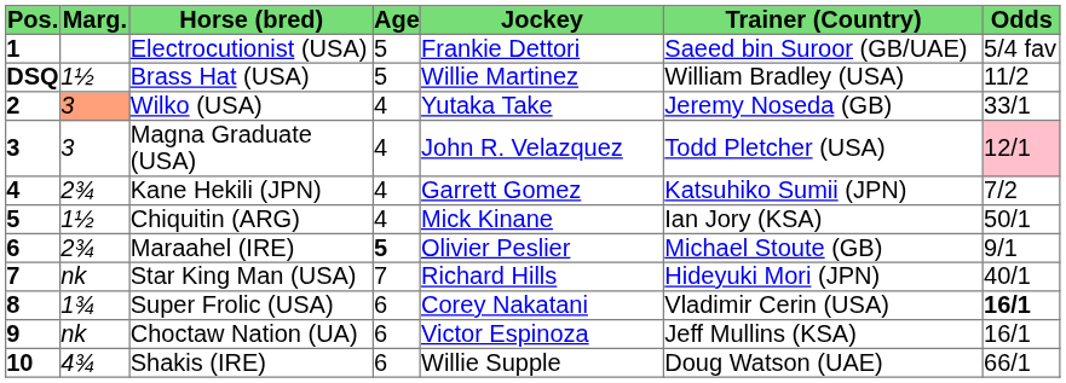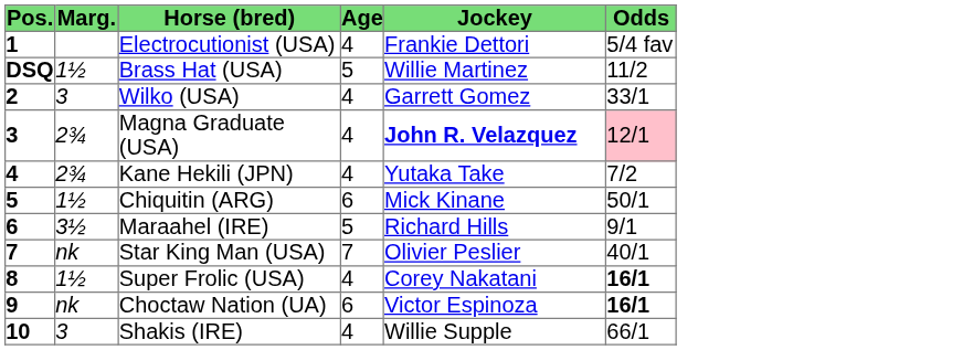- column: Trainer (Country) | Saeed bin Suroor (GB/UAE) | William Bradley (USA) | Jeremy Noseda (GB) | Todd Pletcher (USA) | Katsuhiko Sumii (JPN) | Ian Jory (KSA) | Michael Stoute (GB) | Hideyuki Mori (JPN) | Vladimir Cerin (USA) | Jeff Mullins (KSA) | Doug Watson (UAE)
Electrocutionist (USA) | Age: 5 -> 4
Wilko (USA) | Marg.: lightsalmon background -> no background
Wilko (USA) | Jockey: Yutaka Take -> Garrett Gomez
Magna Graduate (USA) | Marg.: 3 -> 2¾
Magna Graduate (USA) | Jockey: normal -> bold
Kane Hekili (JPN) | Jockey: Garrett Gomez -> Yutaka Take
Chiquitin (ARG) | Age: 4 -> 6
Maraahel (IRE) | Marg.: 2¾ -> 3½
Maraahel (IRE) | Age: bold -> normal
Maraahel (IRE) | Jockey: Olivier Peslier -> Richard Hills
Star King Man (USA) | Jockey: Richard Hills -> Olivier Peslier
Super Frolic (USA) | Marg.: 1¾ -> 1½
Super Frolic (USA) | Age: 6 -> 4
Choctaw Nation (UA) | Odds: normal -> bold
Shakis (IRE) | Marg.: 4¾ -> 3
Shakis (IRE) | Age: 6 -> 4
